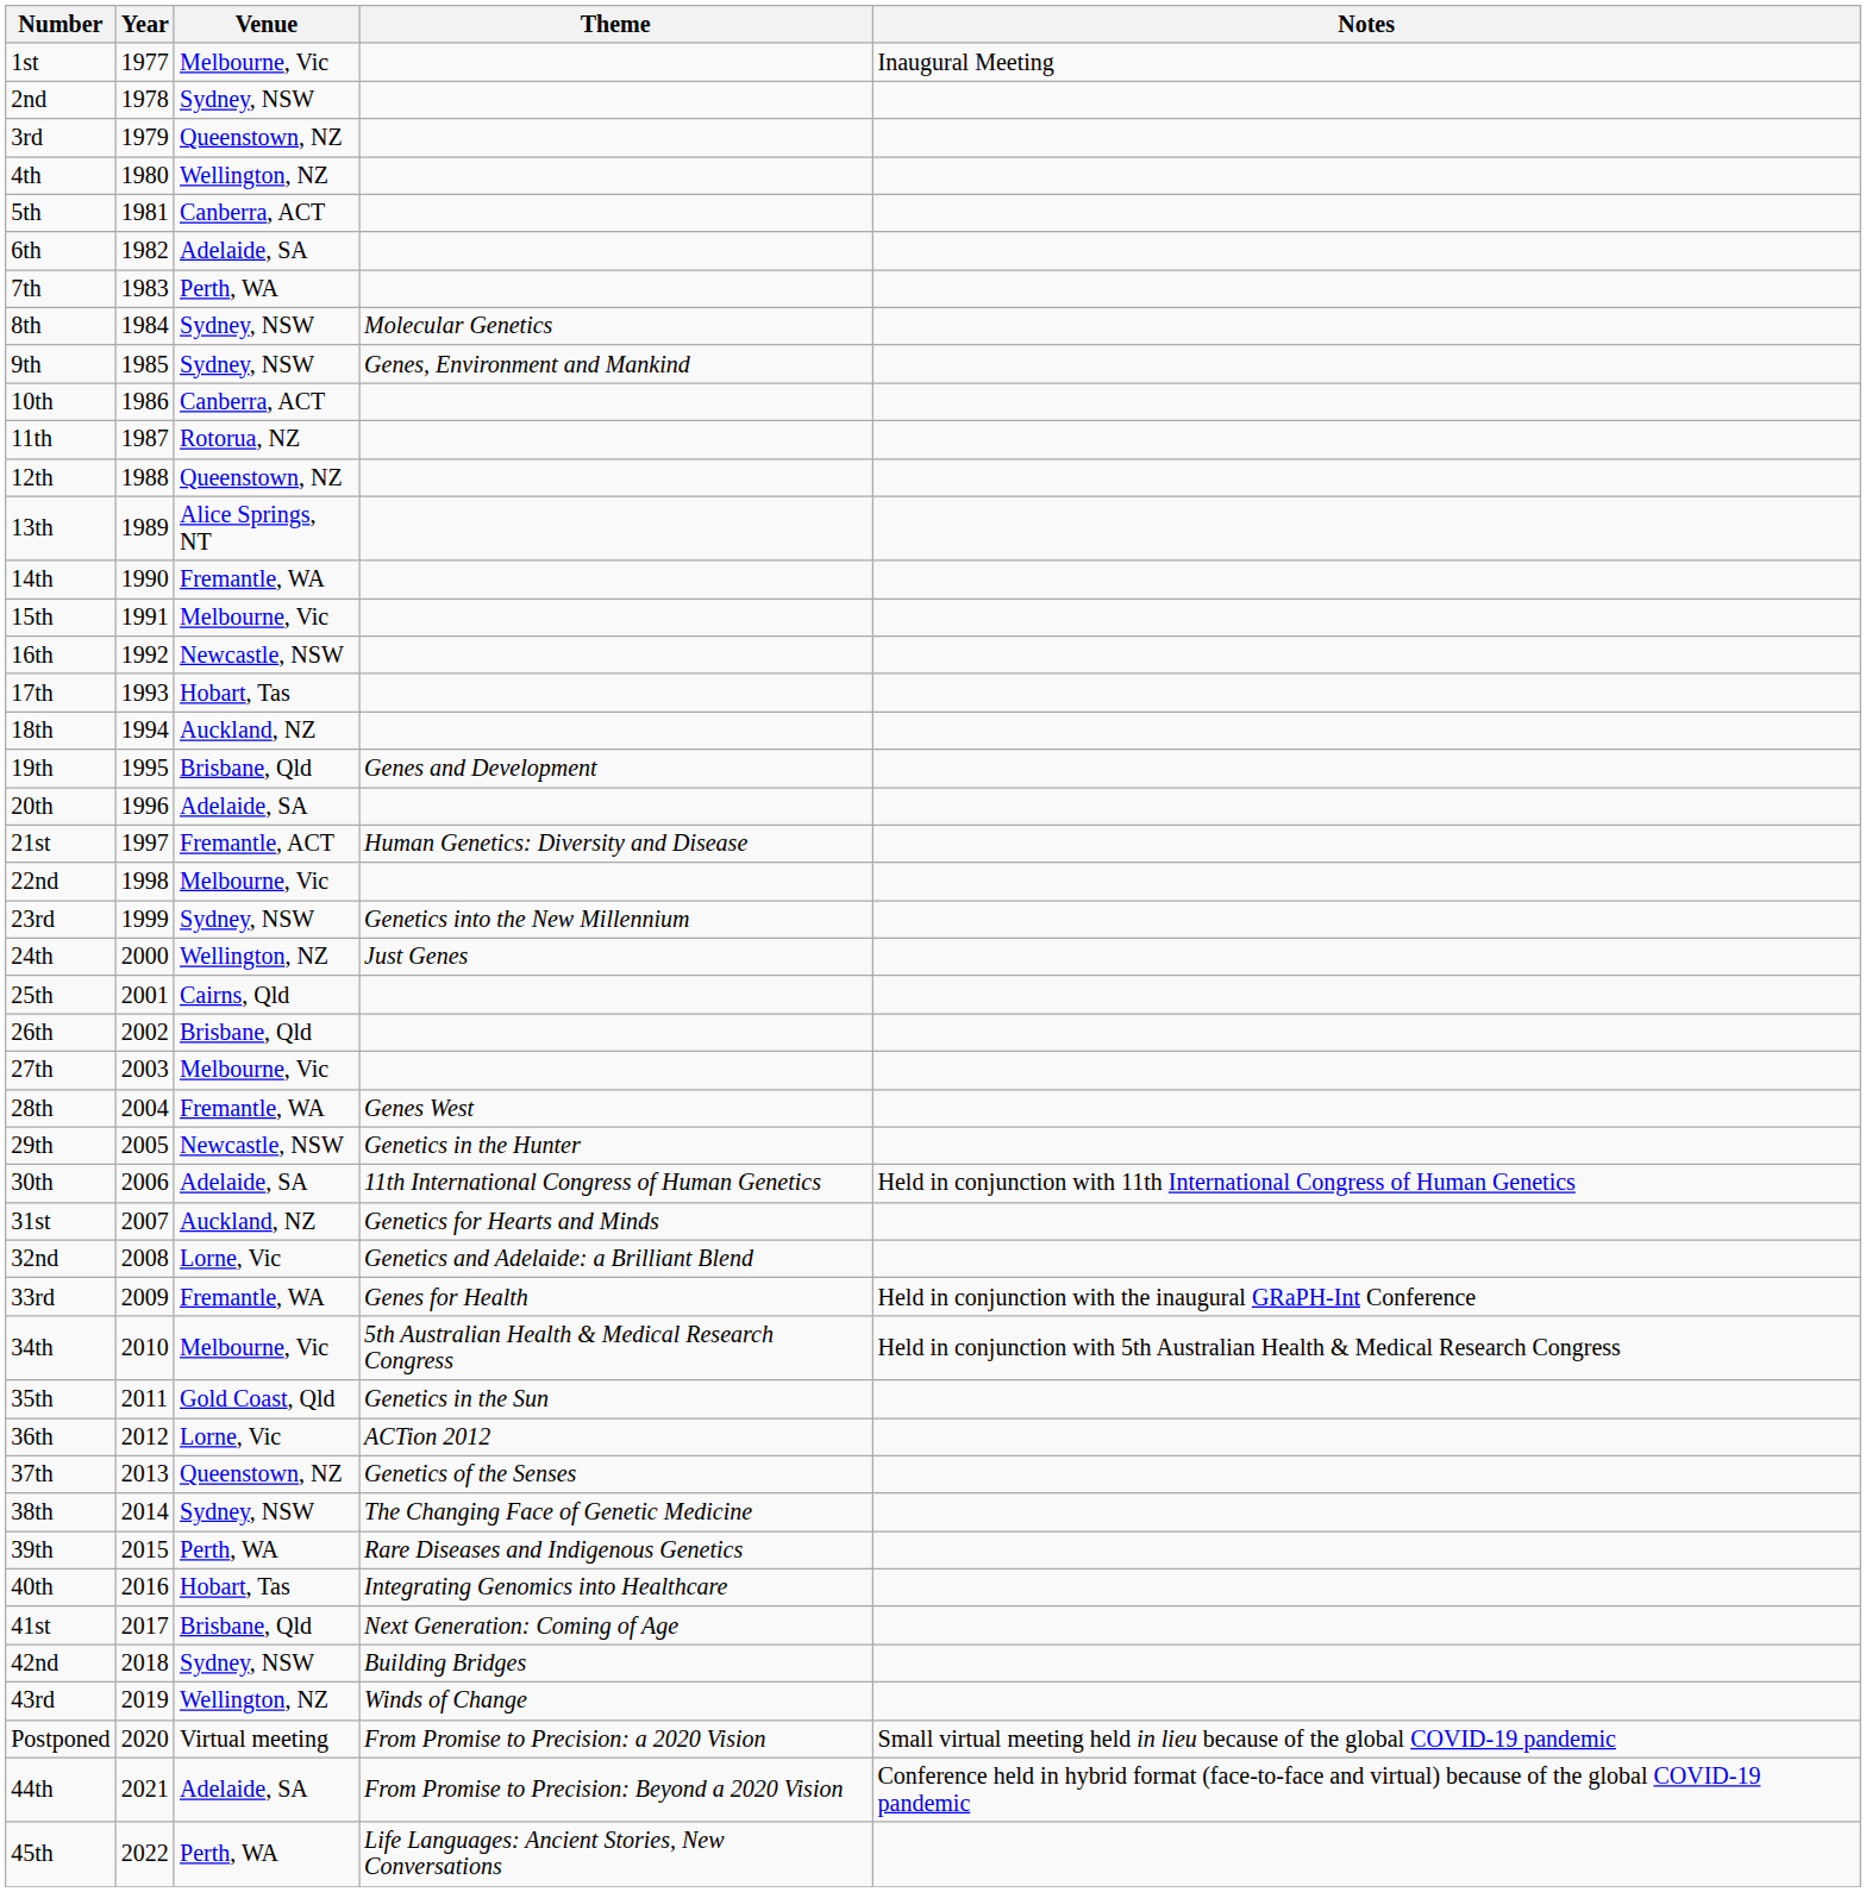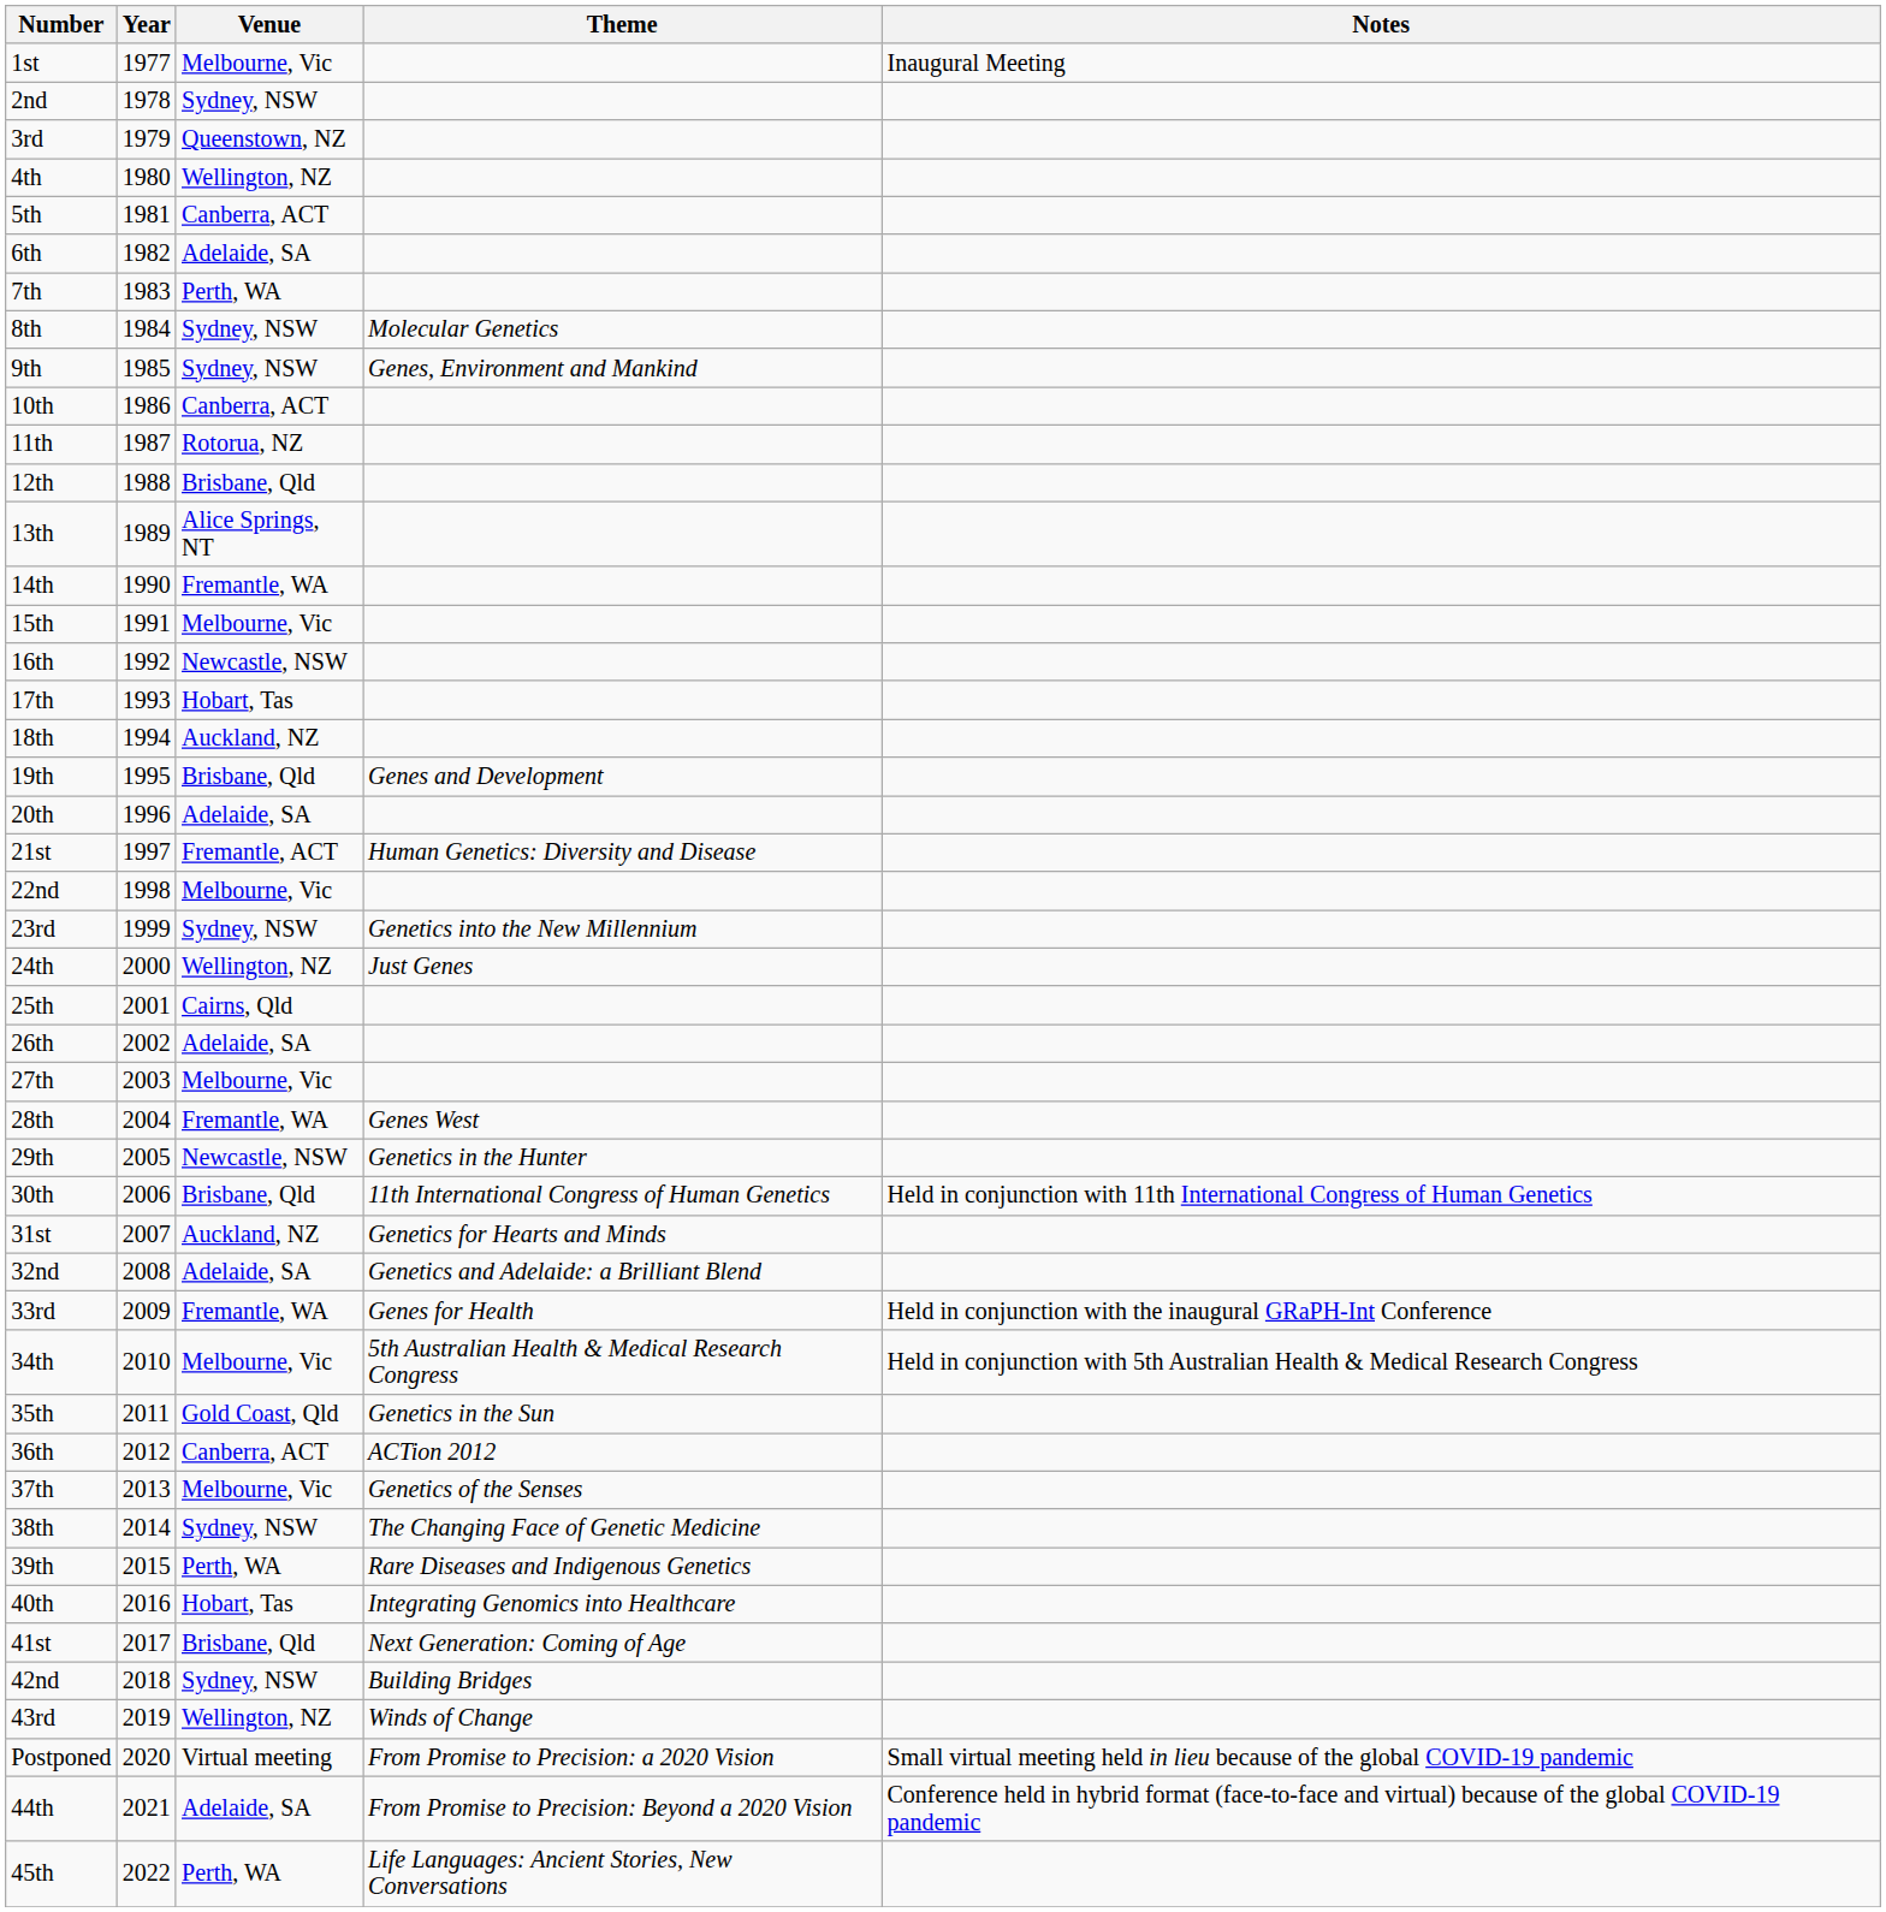12th | Venue: Queenstown, NZ -> Brisbane, Qld
26th | Venue: Brisbane, Qld -> Adelaide, SA
30th | Venue: Adelaide, SA -> Brisbane, Qld
32nd | Venue: Lorne, Vic -> Adelaide, SA
36th | Venue: Lorne, Vic -> Canberra, ACT
37th | Venue: Queenstown, NZ -> Melbourne, Vic
